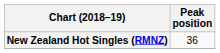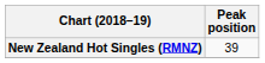New Zealand Hot Singles (RMNZ) | Peak position: 36 -> 39
